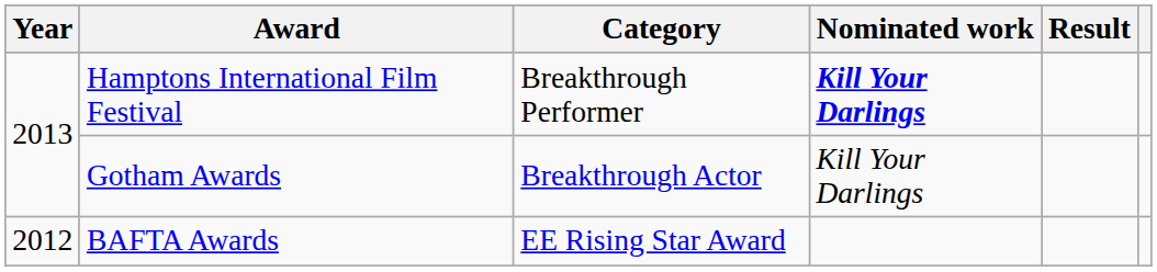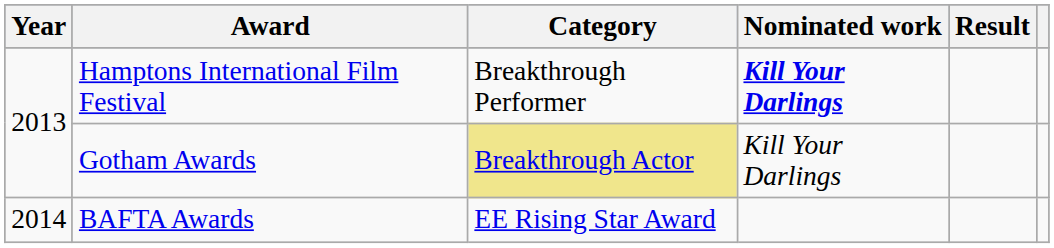Gotham Awards | Category: no background -> khaki background
BAFTA Awards | Year: 2012 -> 2014
